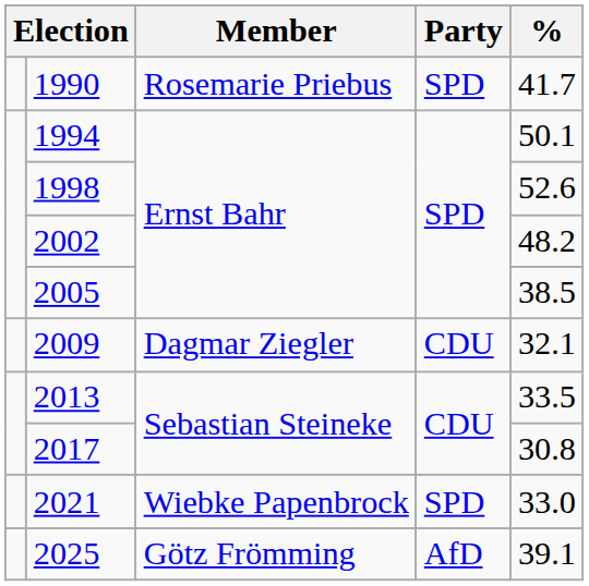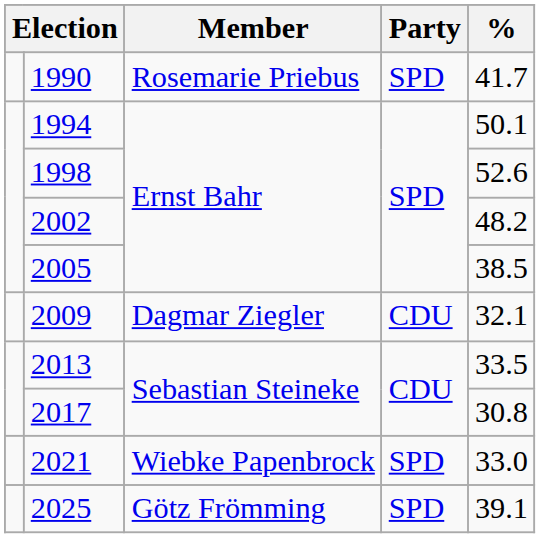2025 | Party: AfD -> SPD
